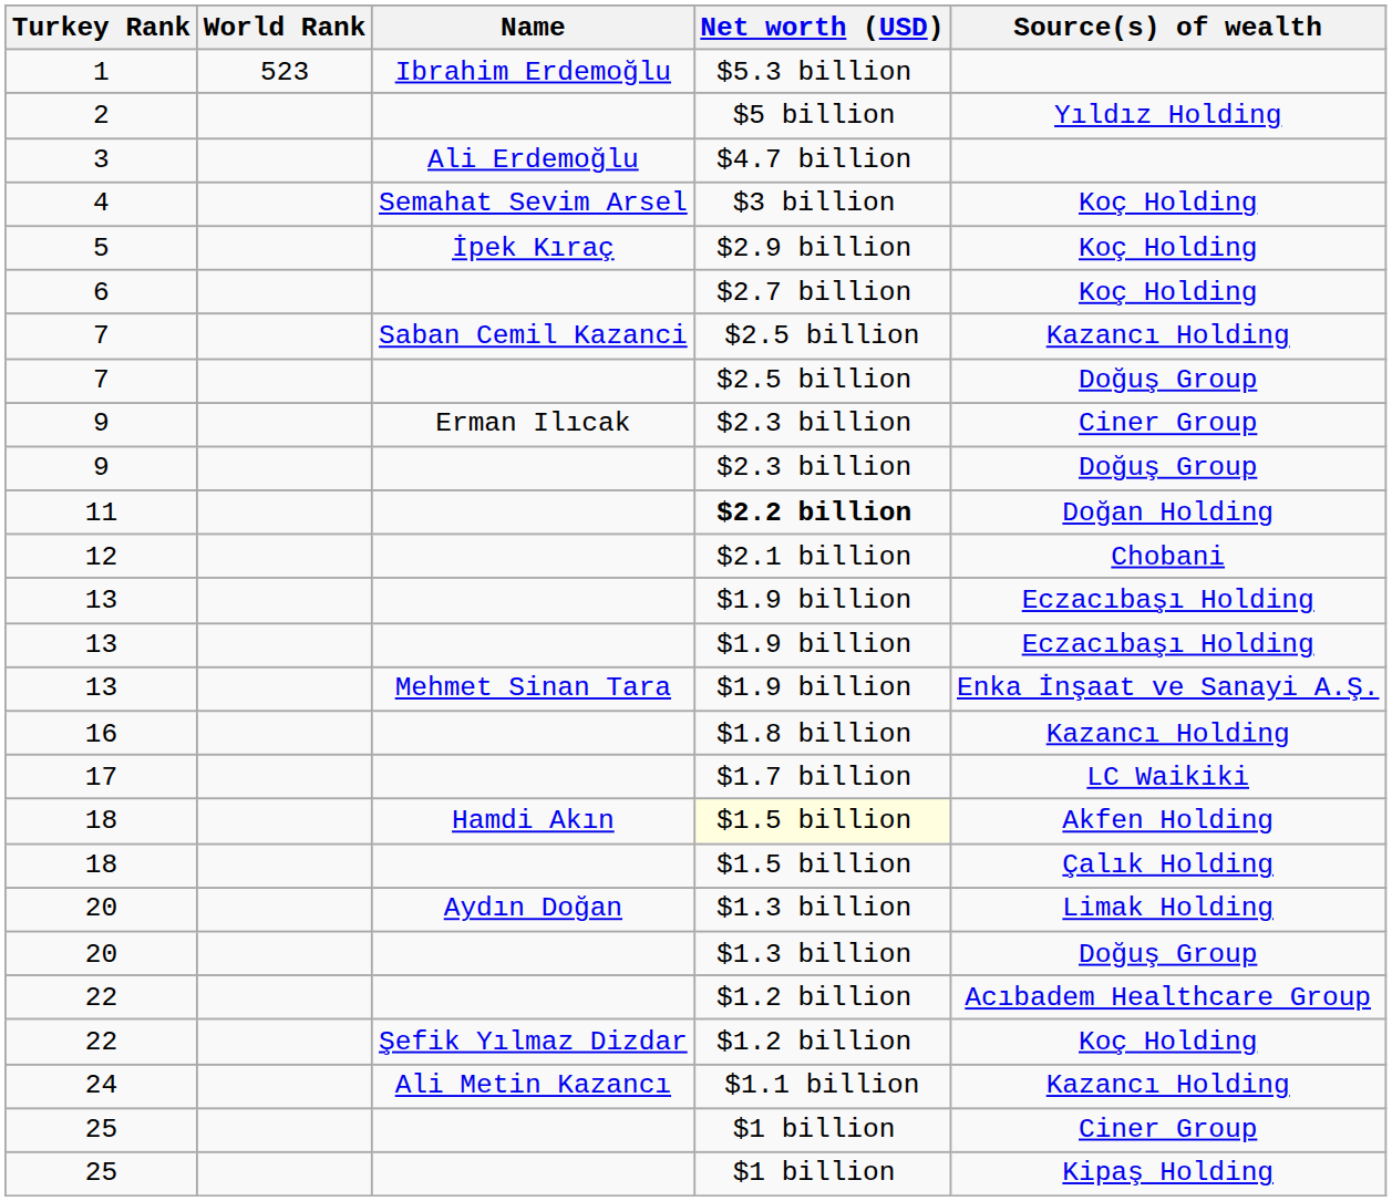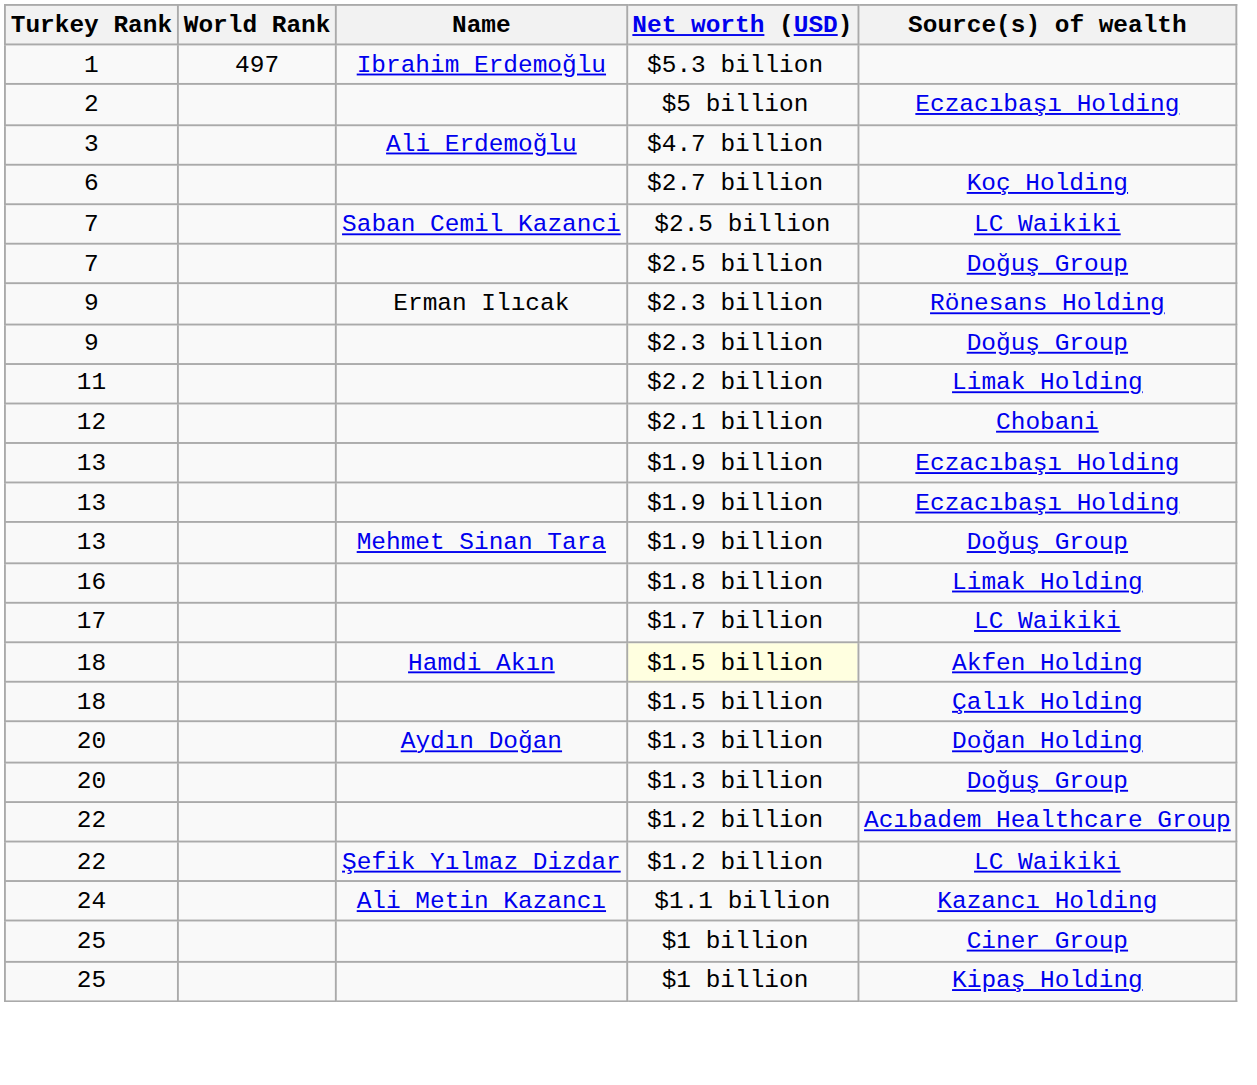1 | World Rank: 523 -> 497
2 | Source(s) of wealth: Yıldız Holding -> Eczacıbaşı Holding
- row: 4 | Semahat Sevim Arsel | $3 billion | Koç Holding
- row: 5 | İpek Kıraç | $2.9 billion | Koç Holding
7 / Saban Cemil Kazanci | Source(s) of wealth: Kazancı Holding -> LC Waikiki
9 / Erman Ilıcak | Source(s) of wealth: Ciner Group -> Rönesans Holding
11 | Net worth (USD): bold -> normal
11 | Source(s) of wealth: Doğan Holding -> Limak Holding
13 / Mehmet Sinan Tara | Source(s) of wealth: Enka İnşaat ve Sanayi A.Ş. -> Doğuş Group
16 | Source(s) of wealth: Kazancı Holding -> Limak Holding
20 / Aydın Doğan | Source(s) of wealth: Limak Holding -> Doğan Holding
22 / Şefik Yılmaz Dizdar | Source(s) of wealth: Koç Holding -> LC Waikiki
